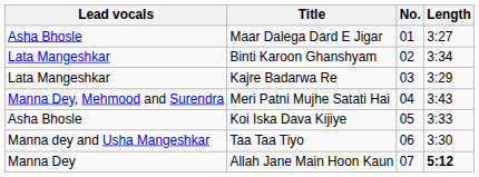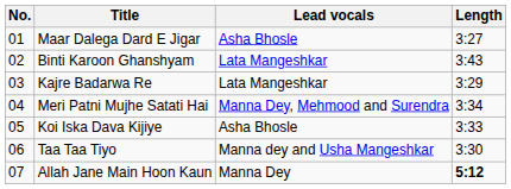columns swapped: No. <-> Lead vocals
Binti Karoon Ghanshyam | Length: 3:34 -> 3:43
Meri Patni Mujhe Satati Hai | Length: 3:43 -> 3:34
